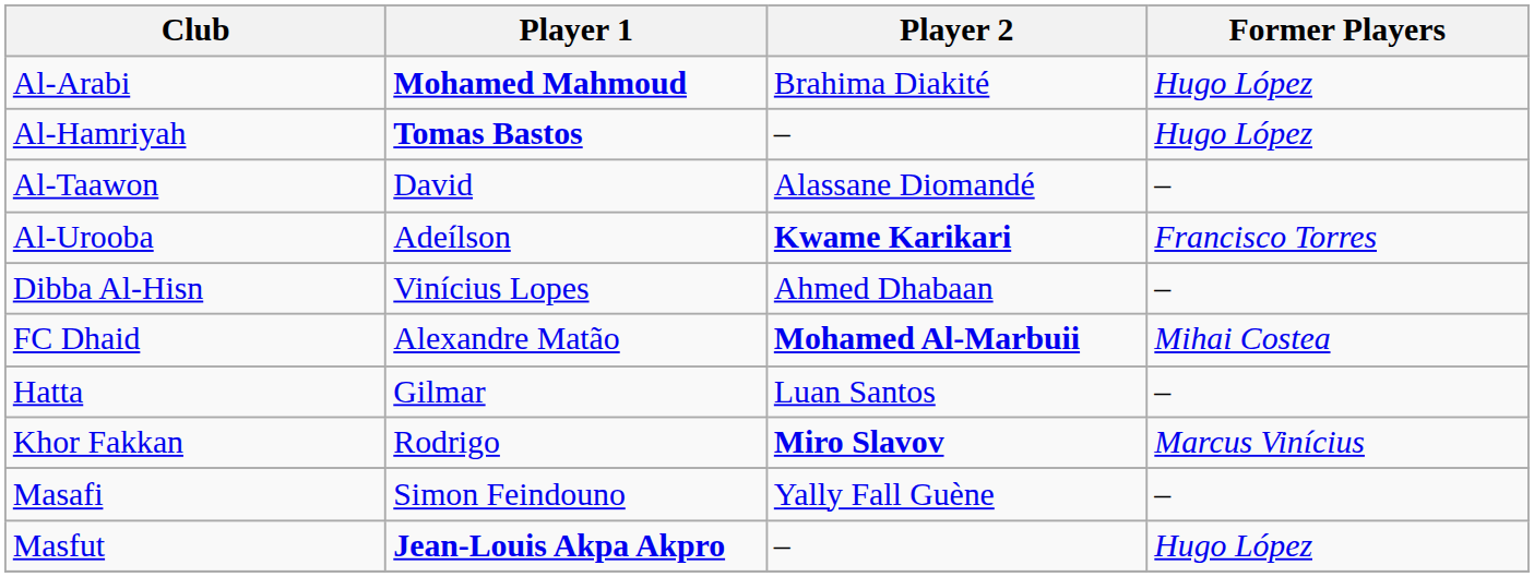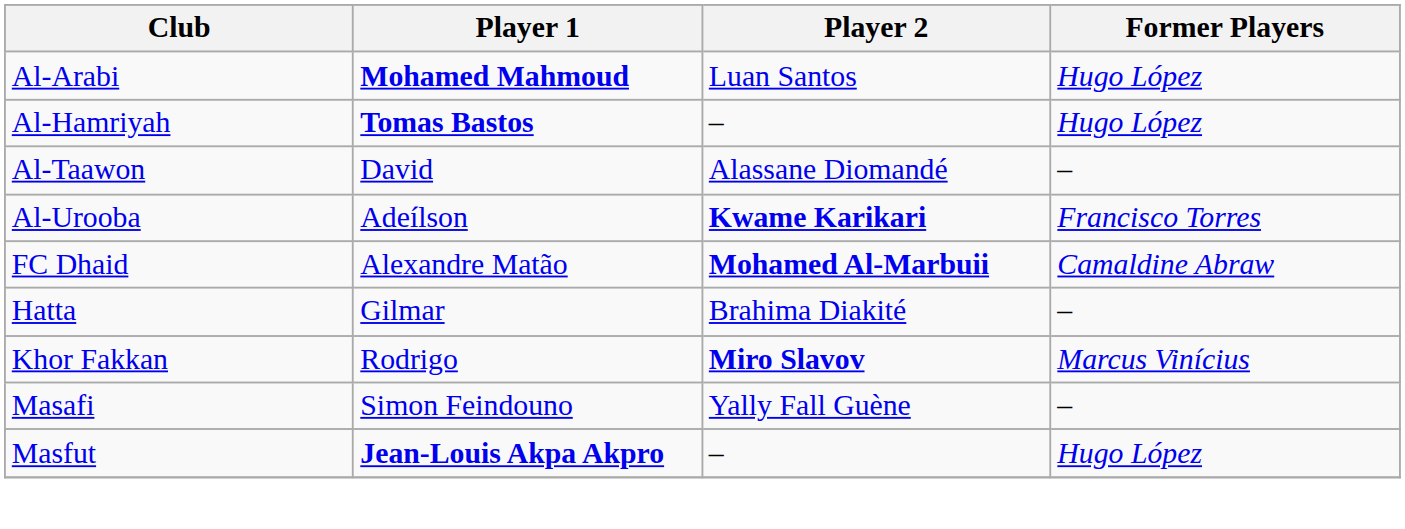Al-Arabi | Player 2: Brahima Diakité -> Luan Santos
- row: Dibba Al-Hisn | Vinícius Lopes | Ahmed Dhabaan | –
FC Dhaid | Former Players: Mihai Costea -> Camaldine Abraw
Hatta | Player 2: Luan Santos -> Brahima Diakité
